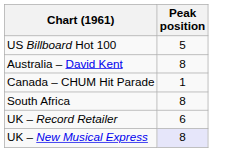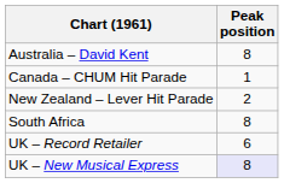- row: US Billboard Hot 100 | 5
+ row: New Zealand – Lever Hit Parade | 2
